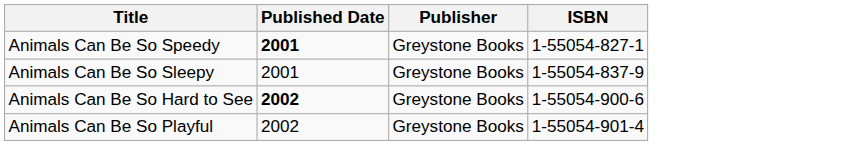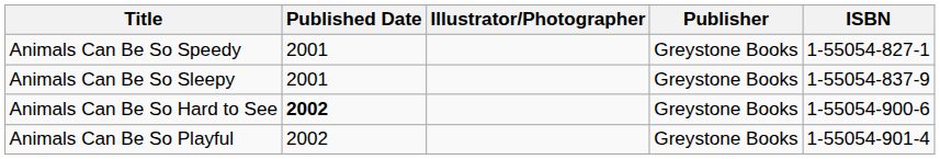+ column: Illustrator/Photographer
Animals Can Be So Speedy | Published Date: bold -> normal
